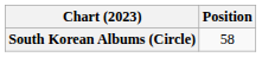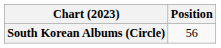South Korean Albums (Circle) | Position: 58 -> 56
